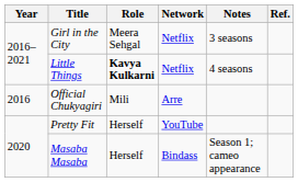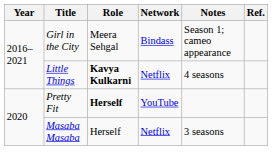Girl in the City | Network: Netflix -> Bindass
Girl in the City | Notes: 3 seasons -> Season 1; cameo appearance
- row: 2016 | Official Chukyagiri | Mili | Arre
Pretty Fit | Role: normal -> bold
Masaba Masaba | Network: Bindass -> Netflix
Masaba Masaba | Notes: Season 1; cameo appearance -> 3 seasons
